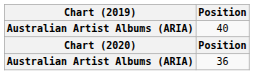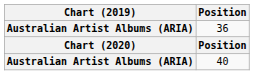rows swapped: 36 <-> 40
